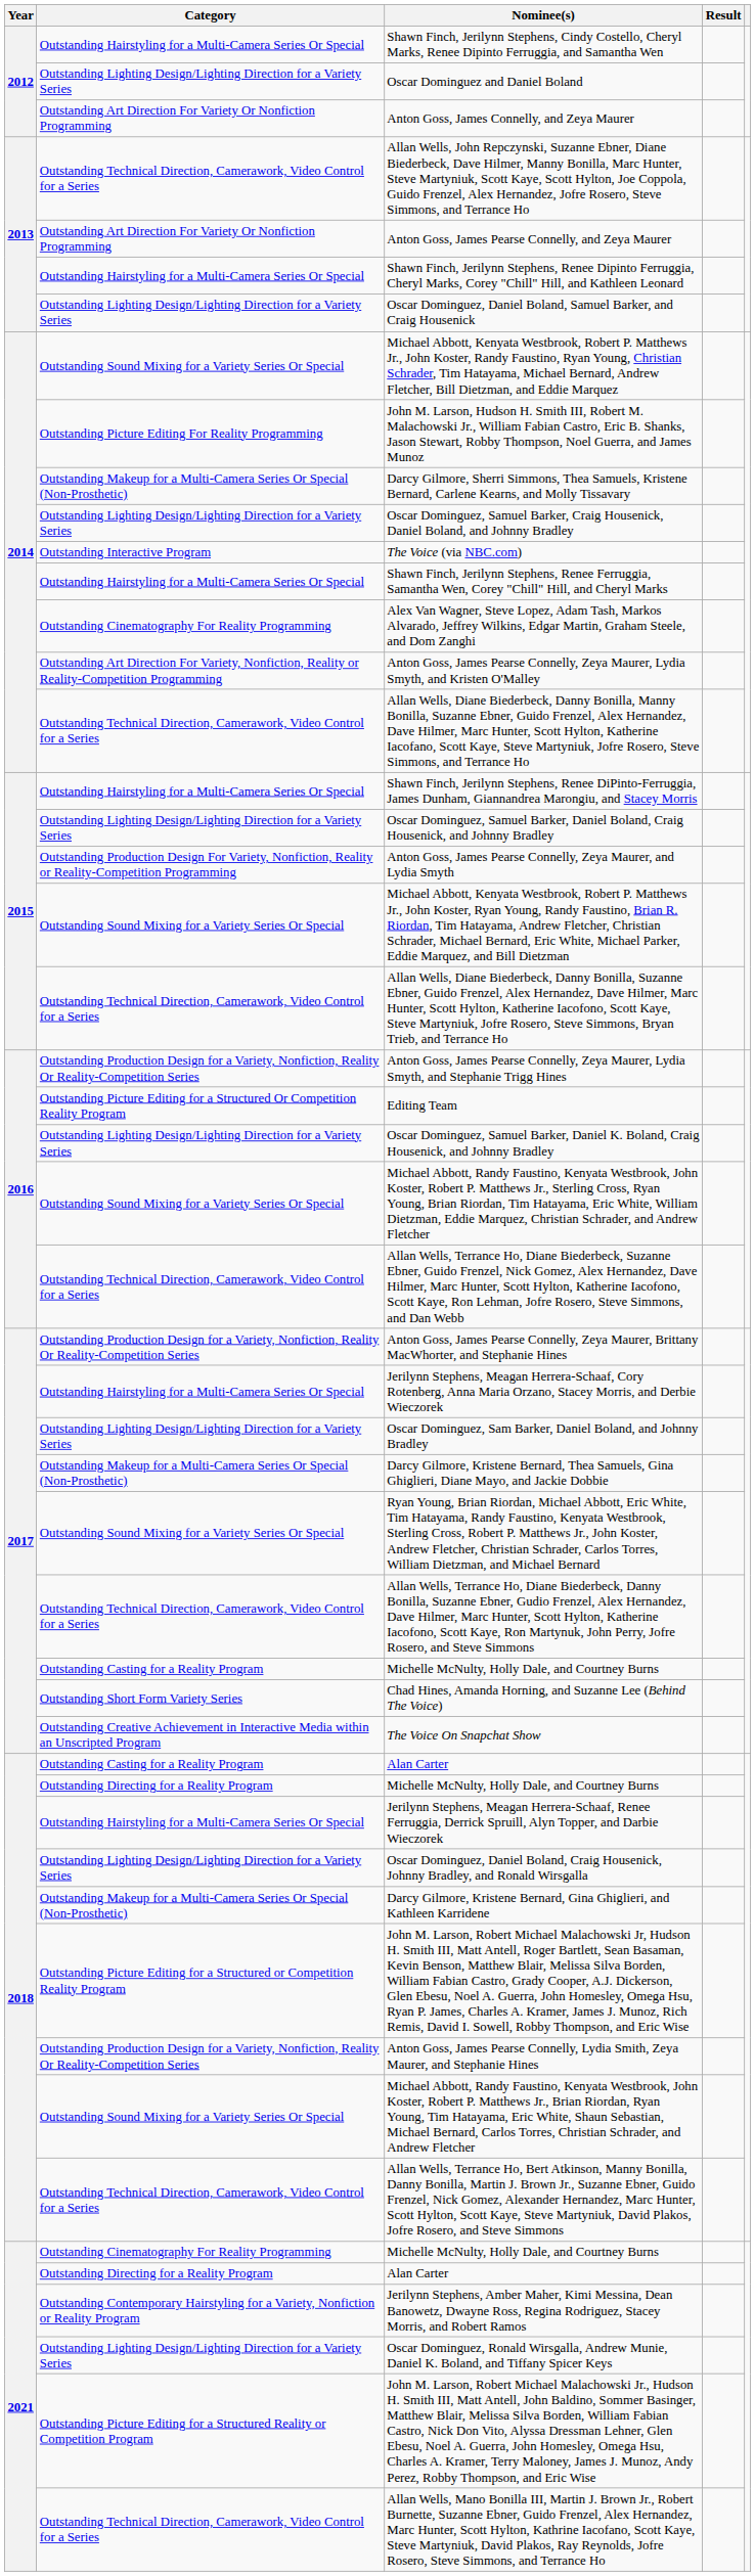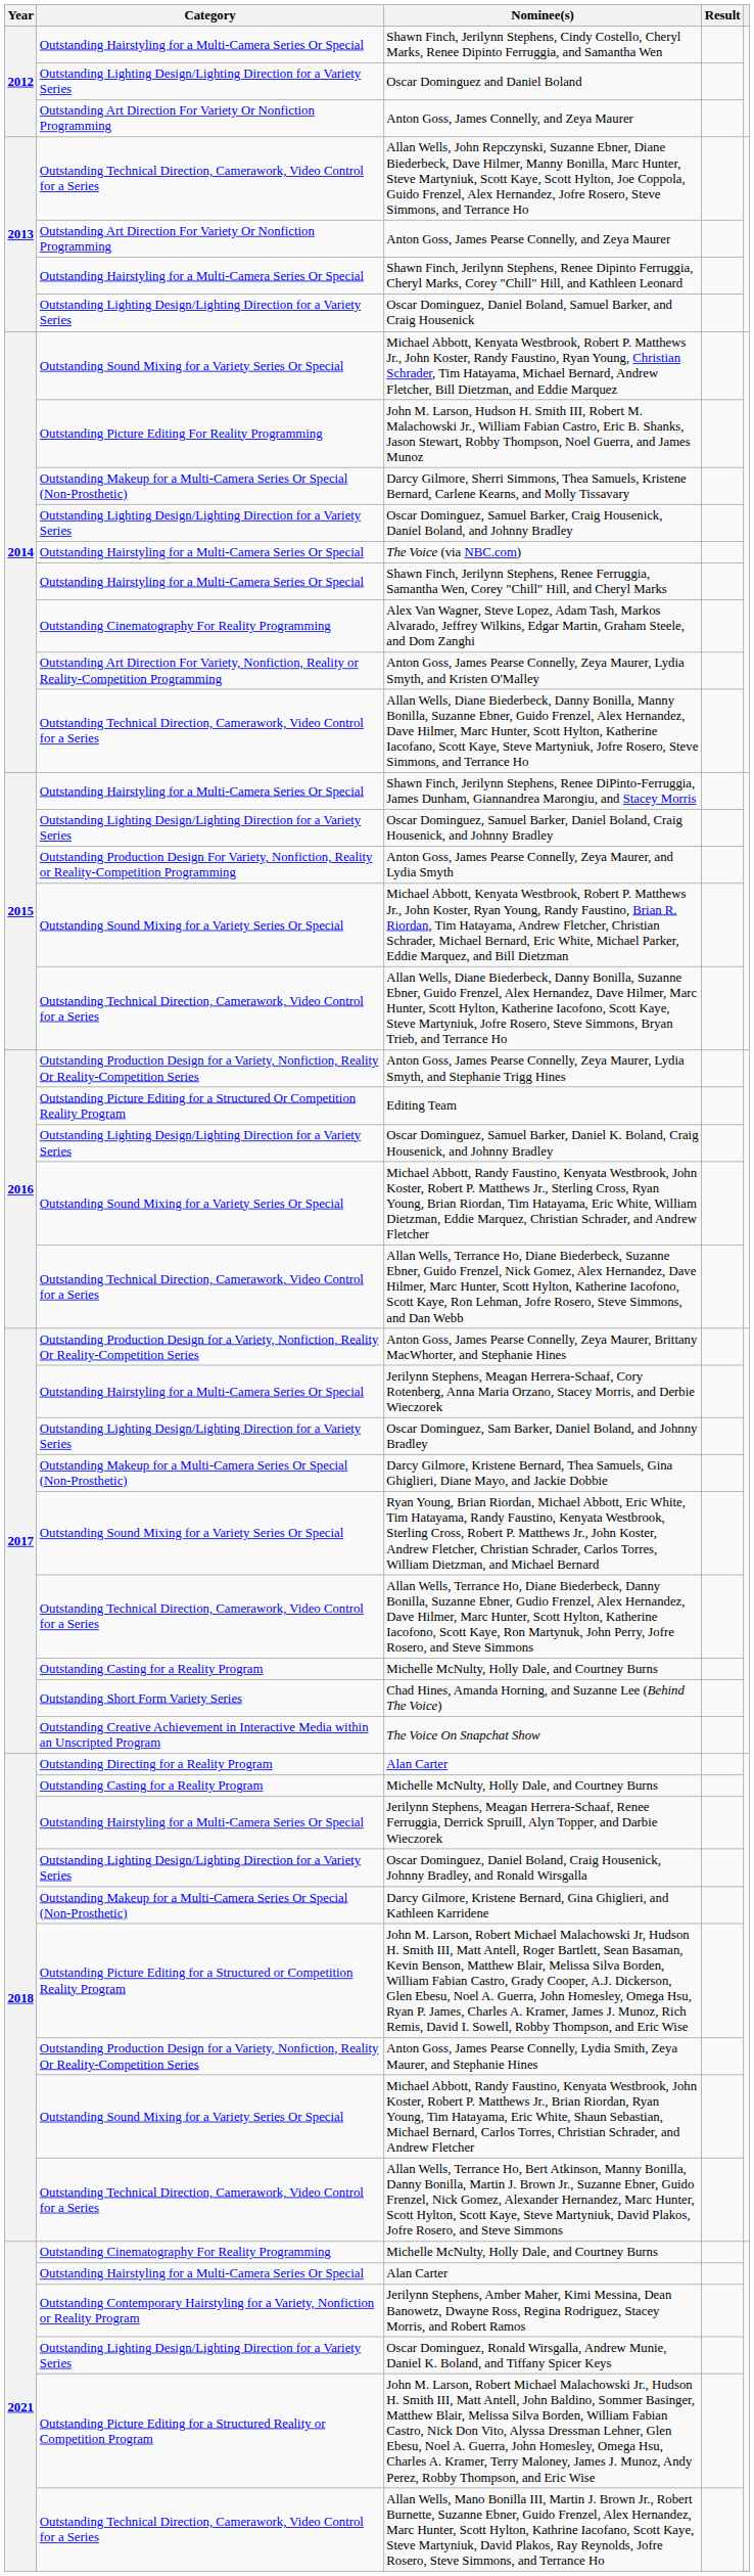The Voice (via NBC.com) | Category: Outstanding Interactive Program -> Outstanding Hairstyling for a Multi-Camera Series Or Special
2018 / Alan Carter | Category: Outstanding Casting for a Reality Program -> Outstanding Directing for a Reality Program
2018 / Michelle McNulty, Holly Dale, and Courtney Burns | Category: Outstanding Directing for a Reality Program -> Outstanding Casting for a Reality Program
2021 / Alan Carter | Category: Outstanding Directing for a Reality Program -> Outstanding Hairstyling for a Multi-Camera Series Or Special
